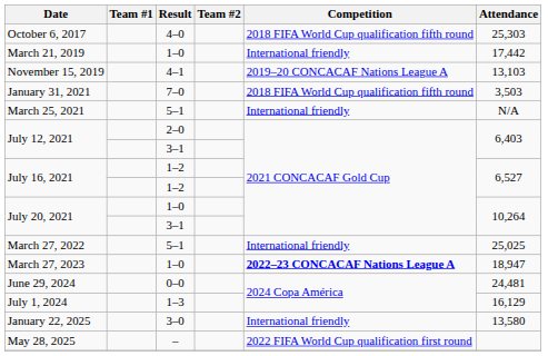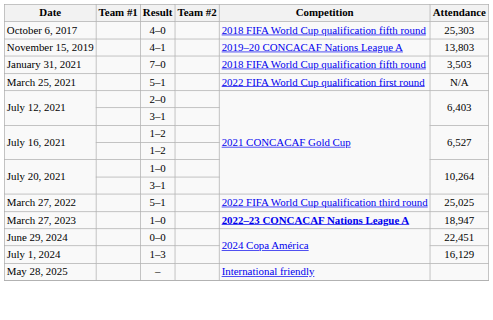- row: March 21, 2019 | 1–0 | International friendly | 17,442
November 15, 2019 | Attendance: 13,103 -> 13,803
March 25, 2021 | Competition: International friendly -> 2022 FIFA World Cup qualification first round
March 27, 2022 | Competition: International friendly -> 2022 FIFA World Cup qualification third round
June 29, 2024 | Attendance: 24,481 -> 22,451
- row: January 22, 2025 | 3–0 | International friendly | 13,580
May 28, 2025 | Competition: 2022 FIFA World Cup qualification first round -> International friendly
